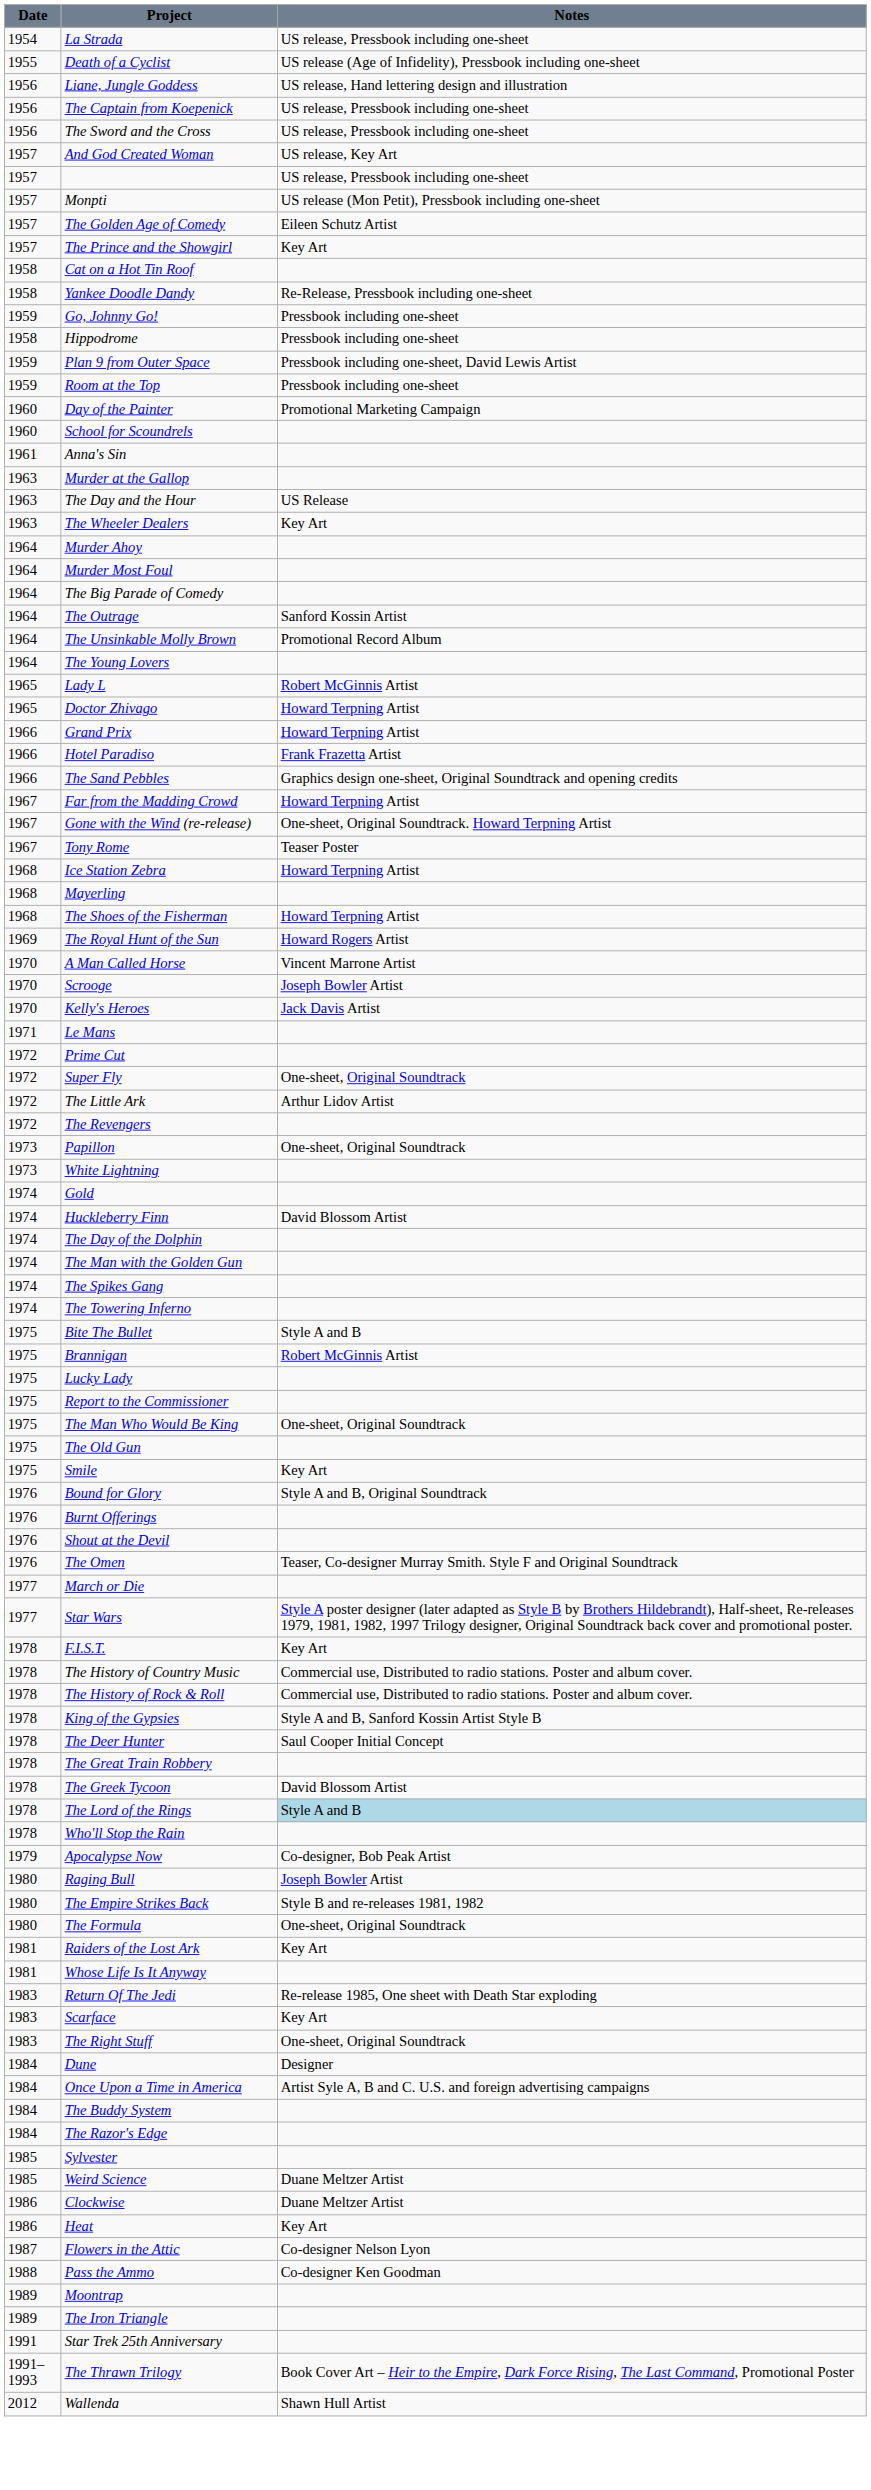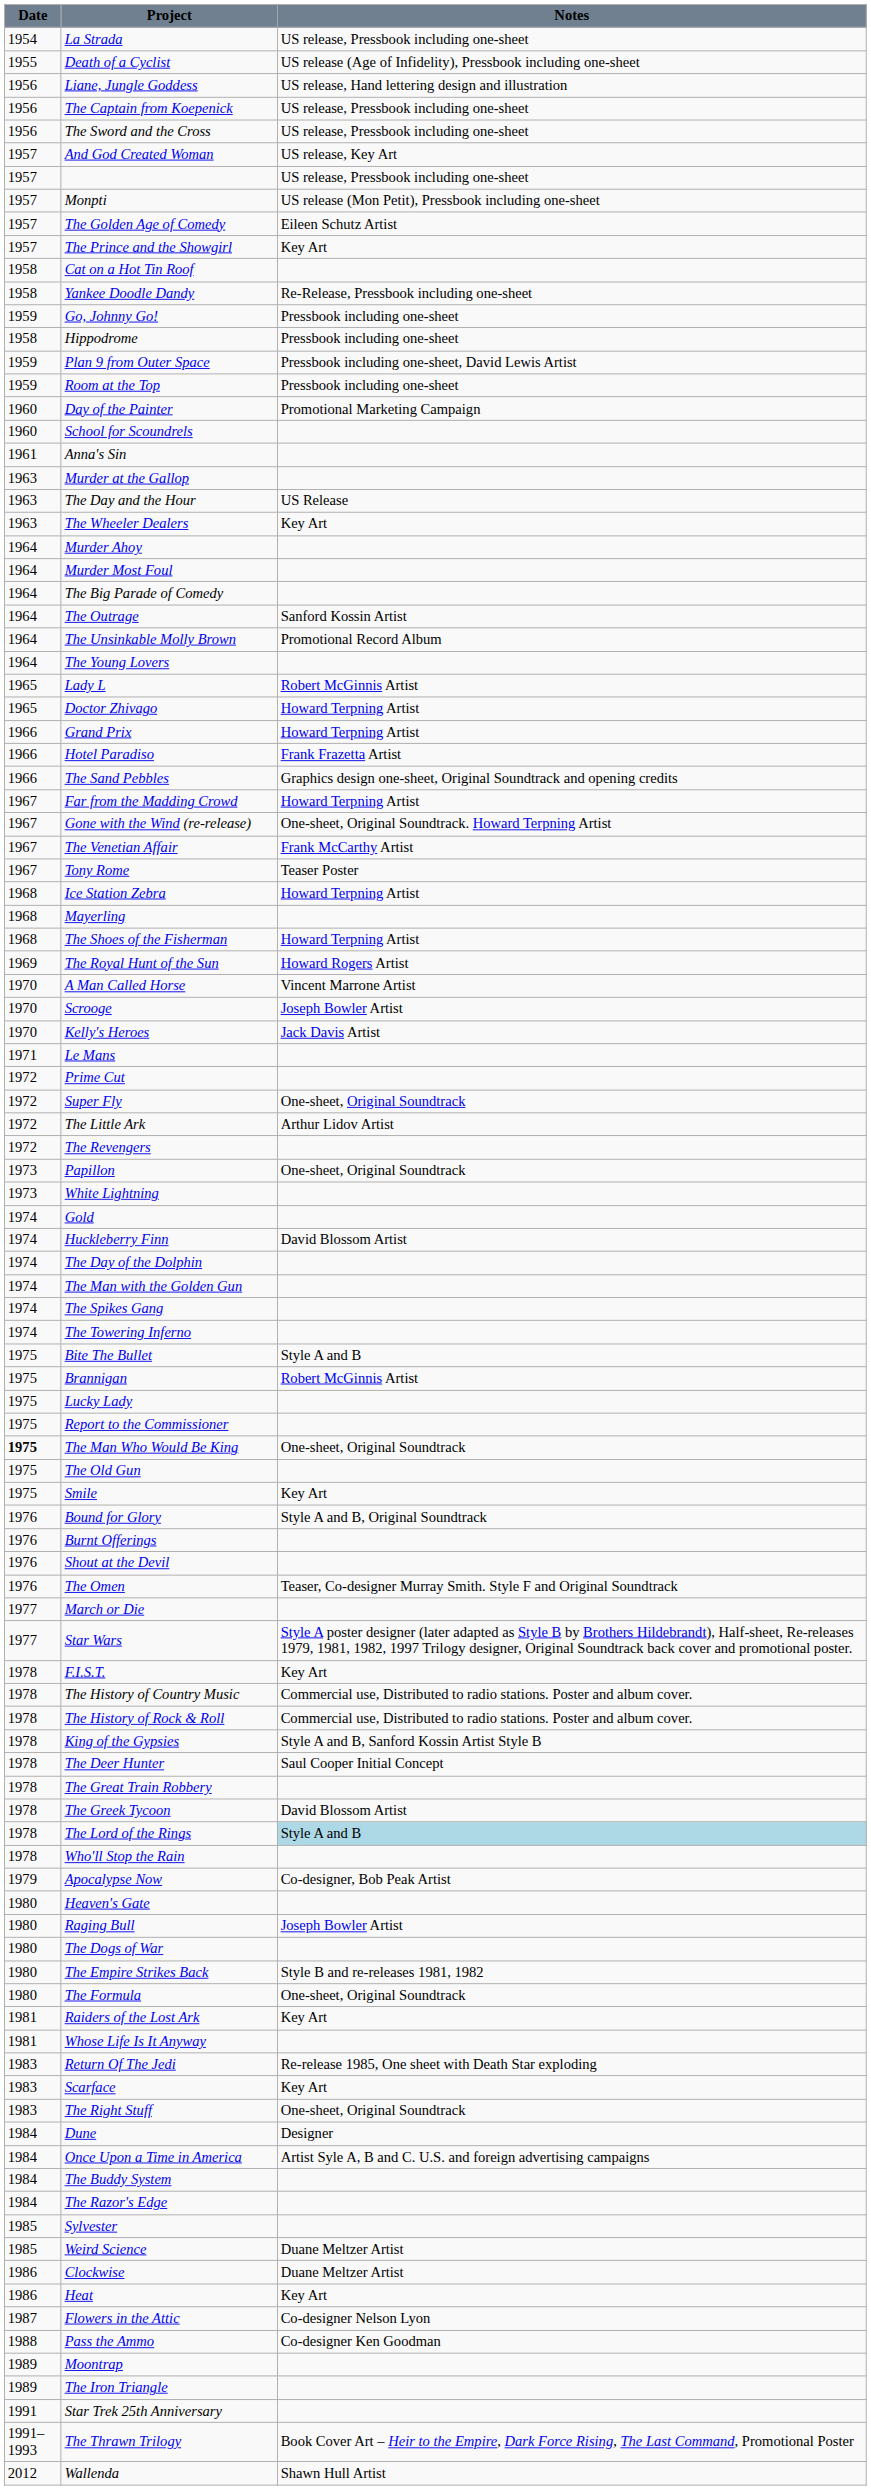+ row: 1967 | The Venetian Affair | Frank McCarthy Artist
The Man Who Would Be King | Date: normal -> bold
+ row: 1980 | Heaven's Gate
+ row: 1980 | The Dogs of War
